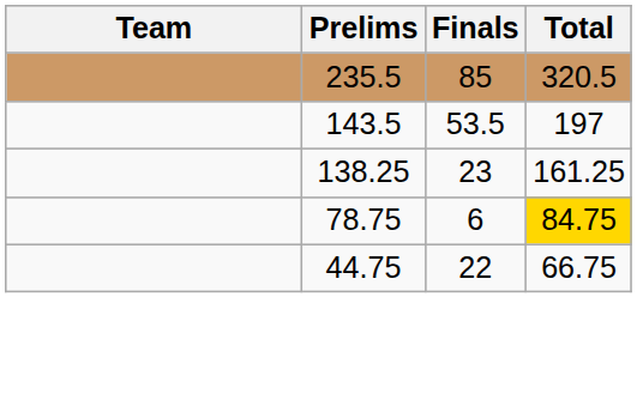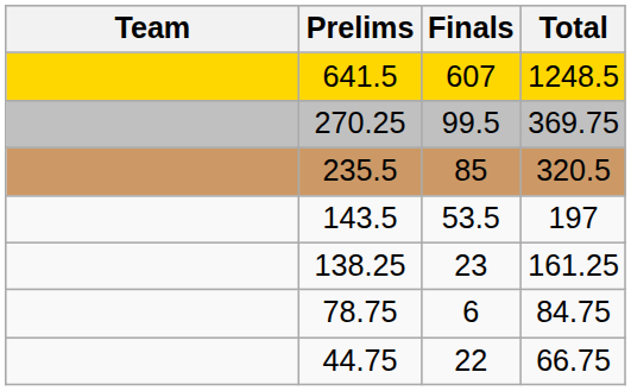+ row: 641.5 | 607 | 1248.5
+ row: 270.25 | 99.5 | 369.75
78.75 | Total: gold background -> no background
